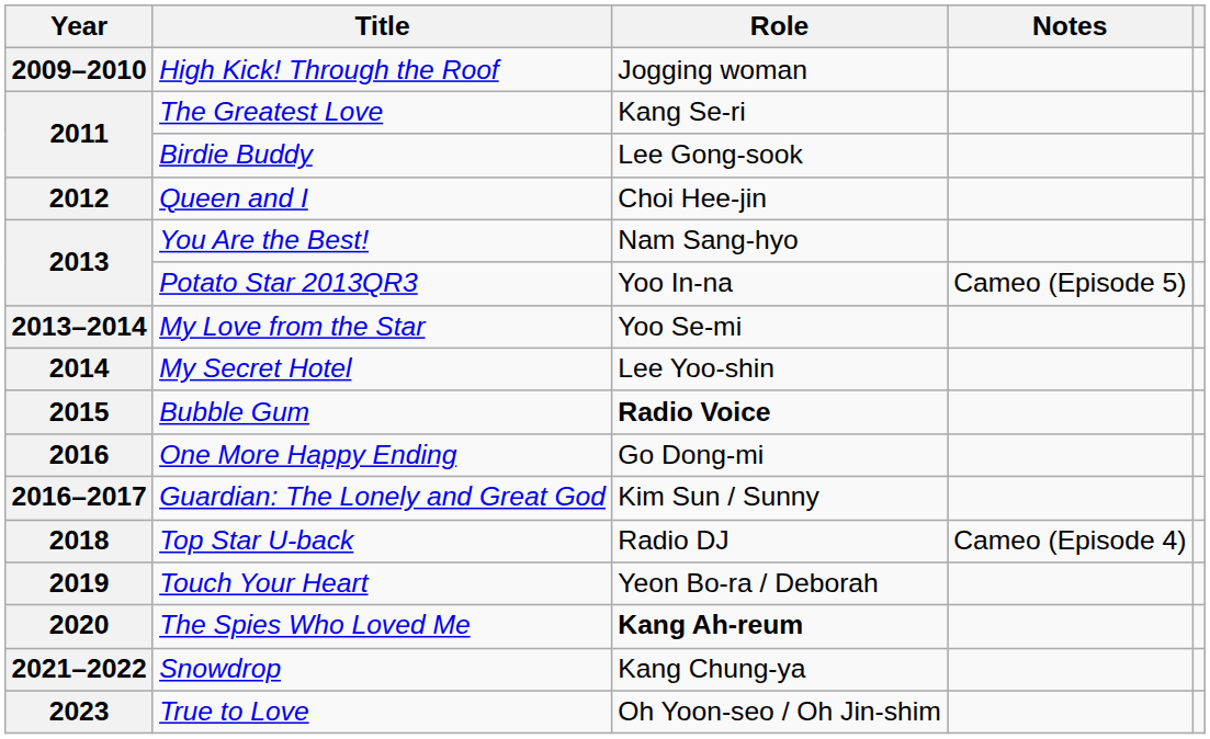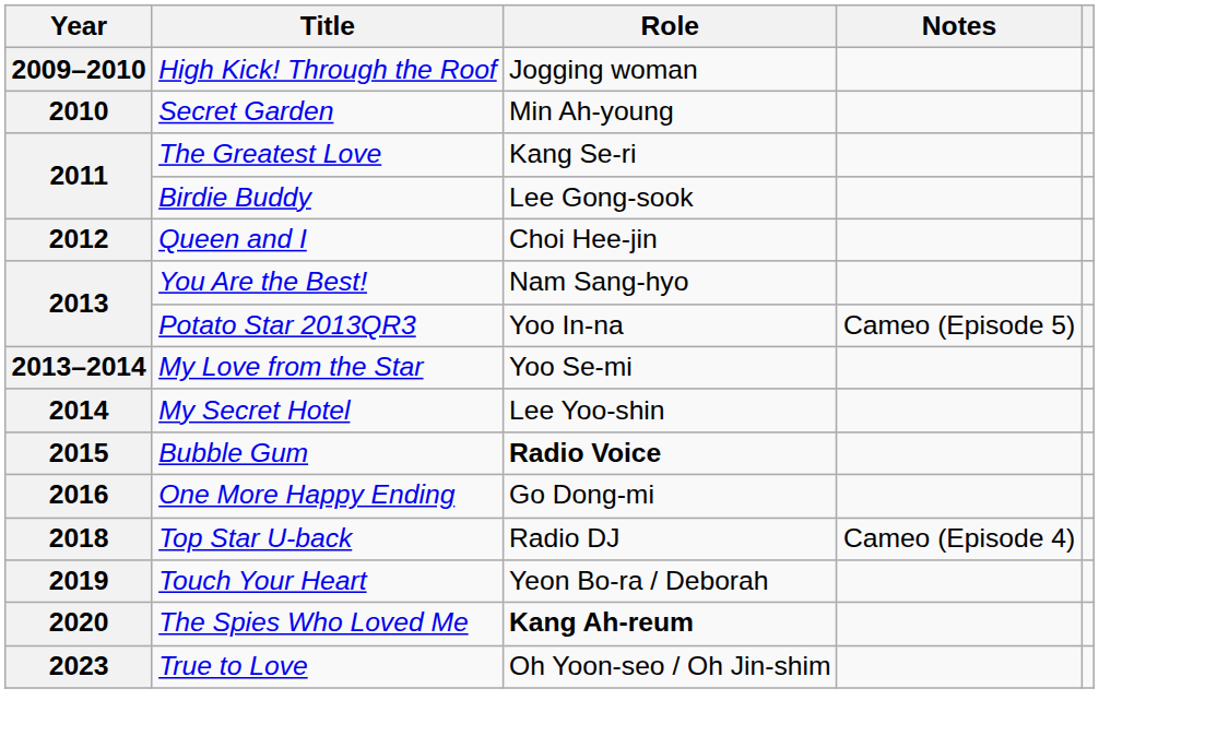+ row: 2010 | Secret Garden | Min Ah-young
- row: 2016–2017 | Guardian: The Lonely and Great God | Kim Sun / Sunny
- row: 2021–2022 | Snowdrop | Kang Chung-ya
